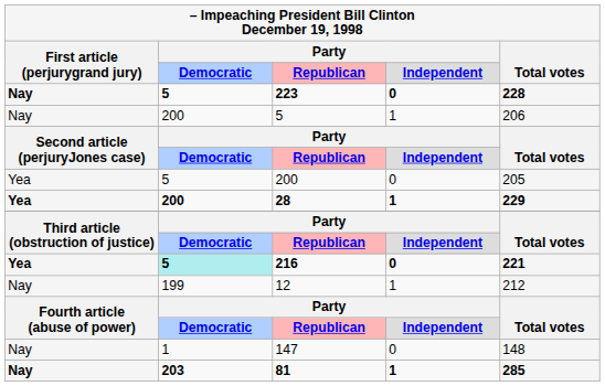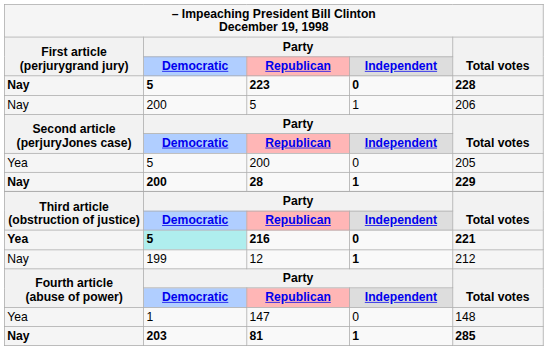28 | First article (perjurygrand jury): Yea -> Nay
12 | Party / Independent: normal -> bold
147 | First article (perjurygrand jury): Nay -> Yea
